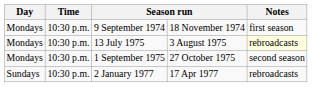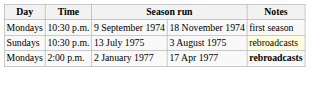13 July 1975 | Day: Mondays -> Sundays
- row: Mondays | 10:30 p.m. | 1 September 1975 | 27 October 1975 | second season
2 January 1977 | Day: Sundays -> Mondays
2 January 1977 | Time: 10:30 p.m. -> 2:00 p.m.
2 January 1977 | Notes: normal -> bold
